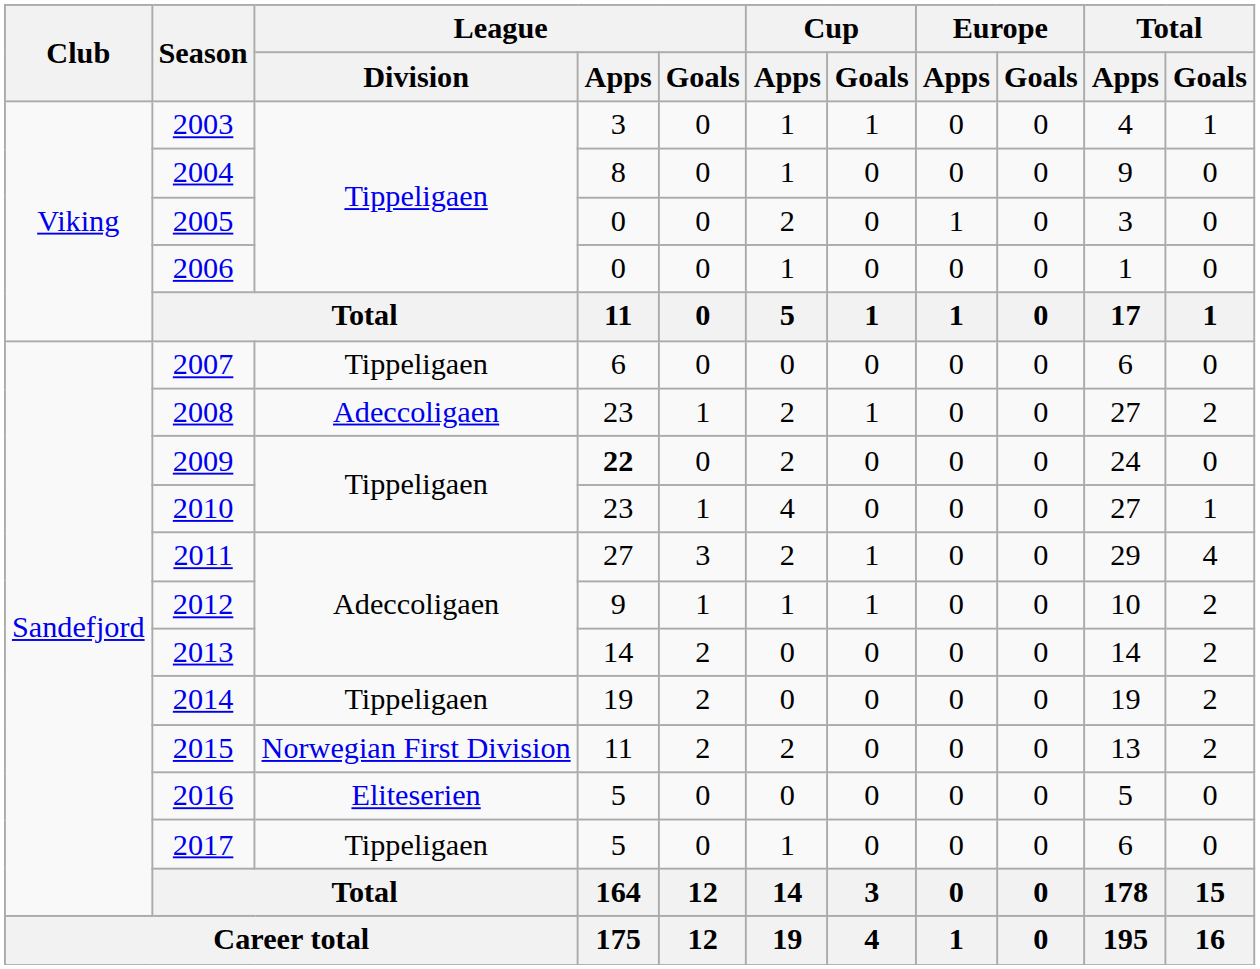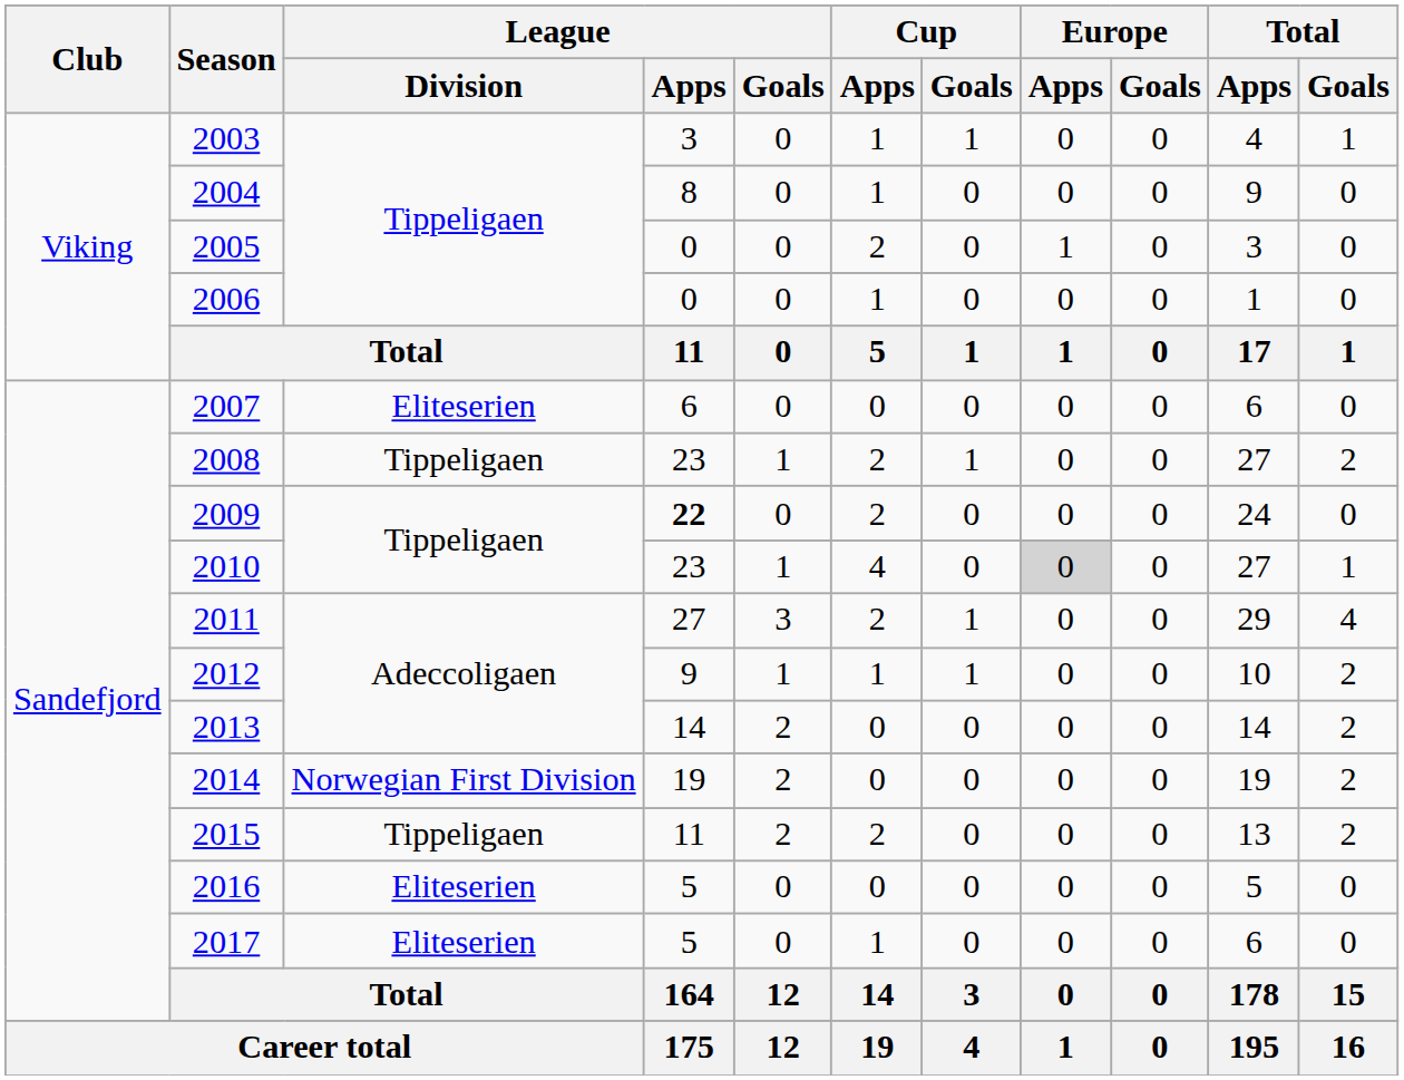2007 | League / Division: Tippeligaen -> Eliteserien
2008 | League / Division: Adeccoligaen -> Tippeligaen
2010 | Europe / Apps: no background -> lightgrey background
2014 | League / Division: Tippeligaen -> Norwegian First Division
2015 | League / Division: Norwegian First Division -> Tippeligaen
2017 | League / Division: Tippeligaen -> Eliteserien
